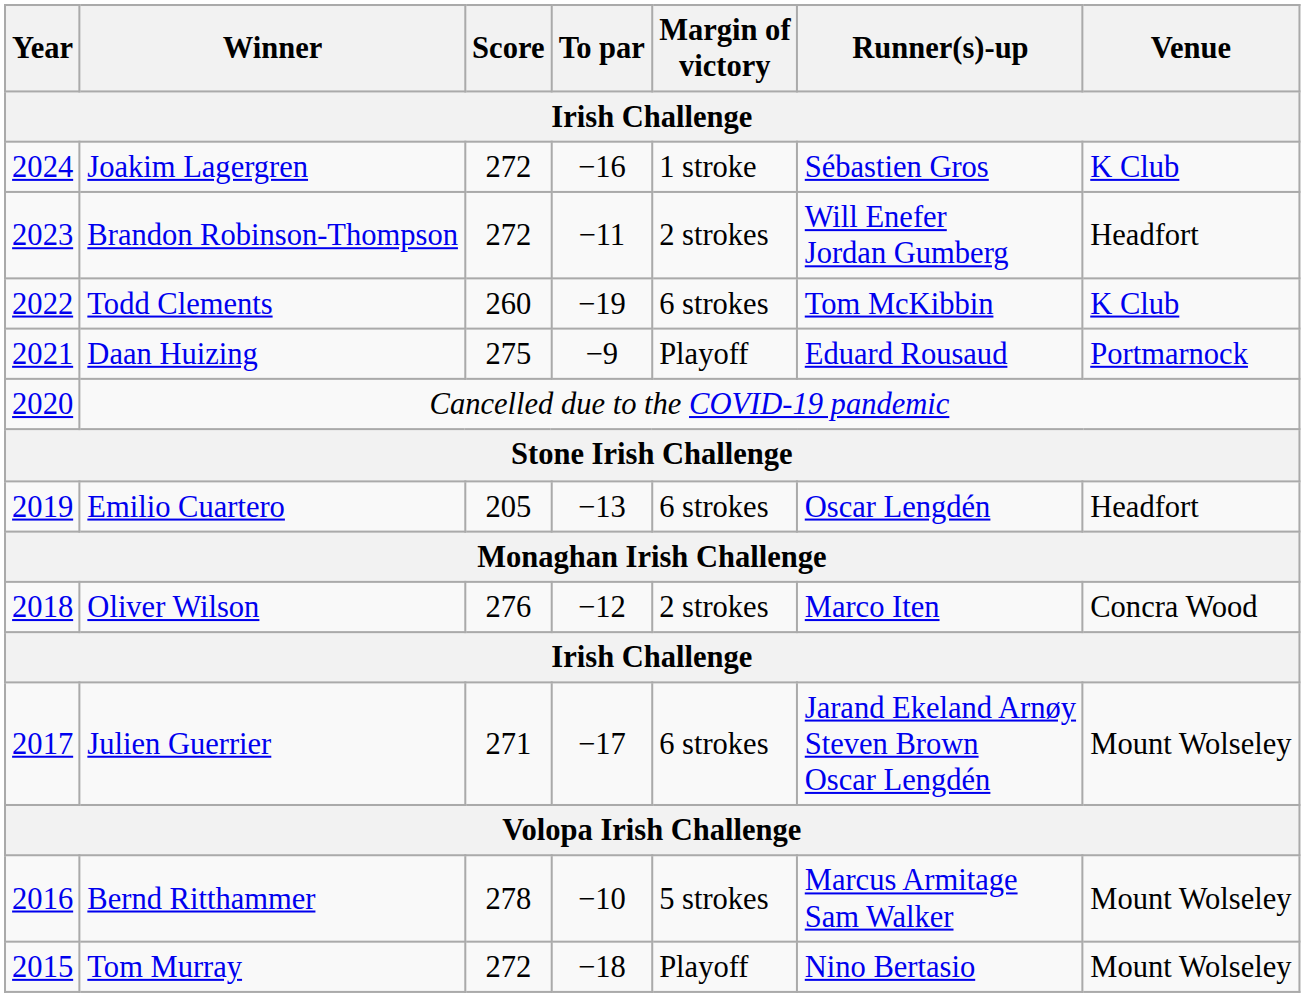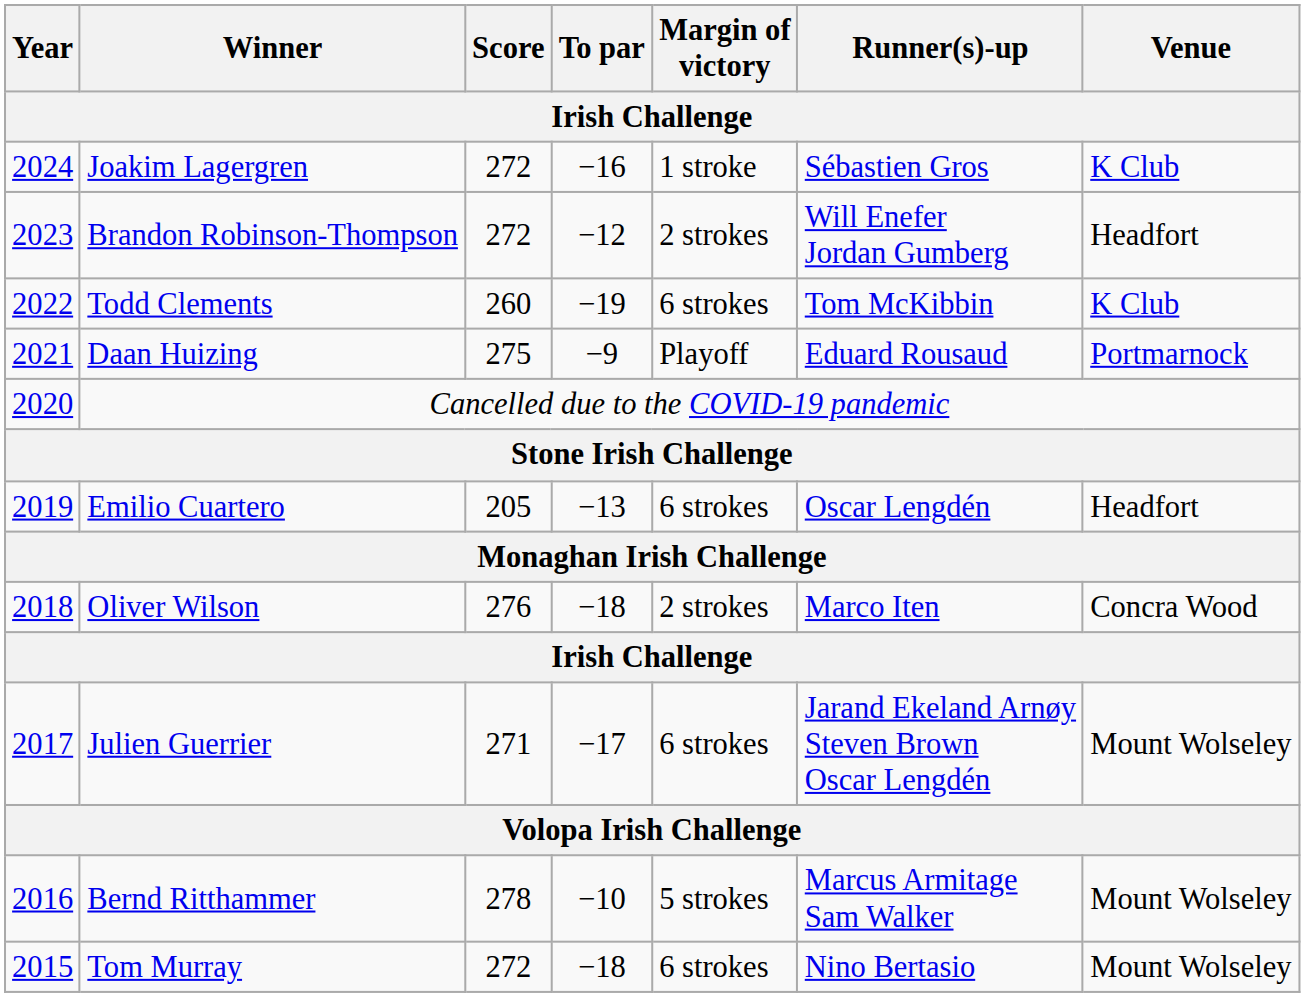Brandon Robinson-Thompson | To par: −11 -> −12
Oliver Wilson | To par: −12 -> −18
Tom Murray | Margin of victory: Playoff -> 6 strokes
